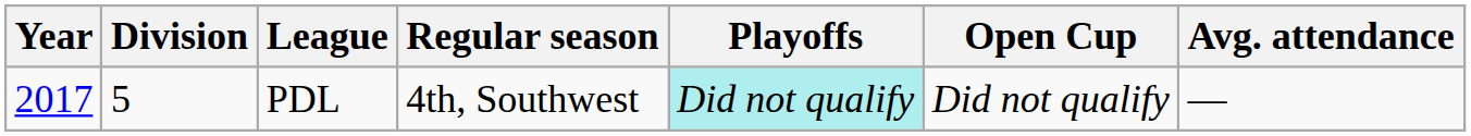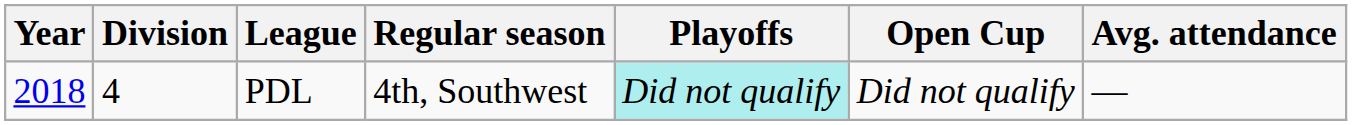PDL | Year: 2017 -> 2018
PDL | Division: 5 -> 4
